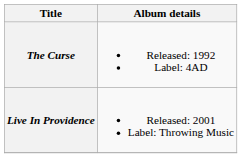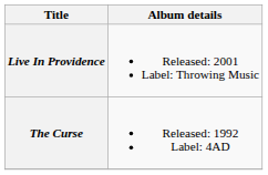rows swapped: The Curse <-> Live In Providence
